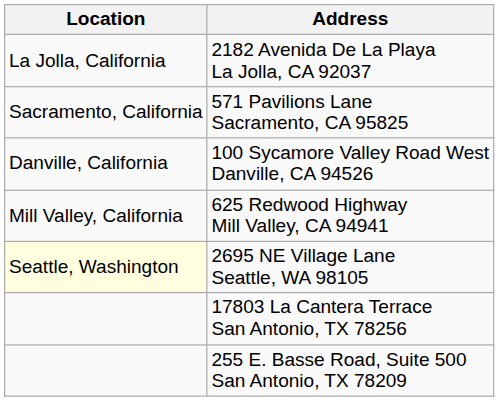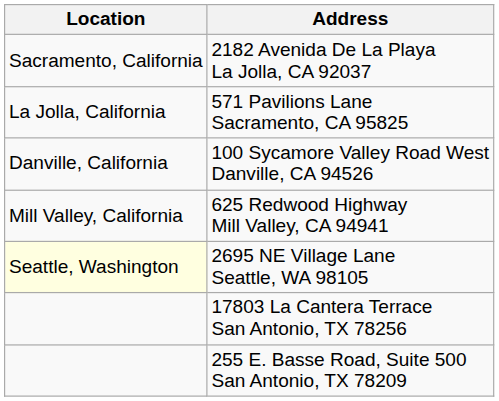2182 Avenida De La Playa La Jolla, CA 92037 | Location: La Jolla, California -> Sacramento, California
571 Pavilions Lane Sacramento, CA 95825 | Location: Sacramento, California -> La Jolla, California
